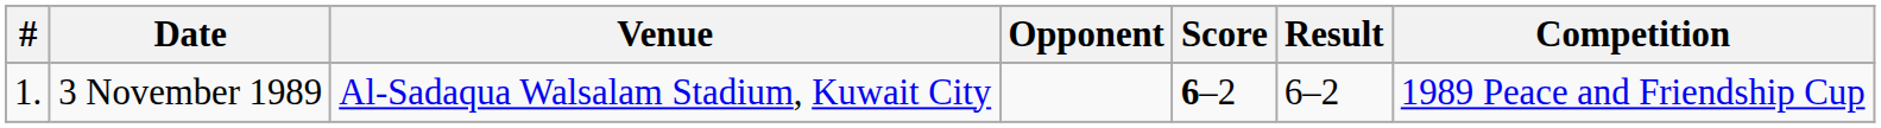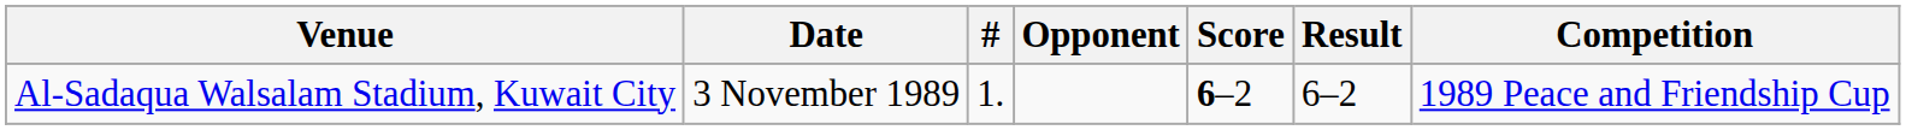columns swapped: # <-> Venue
